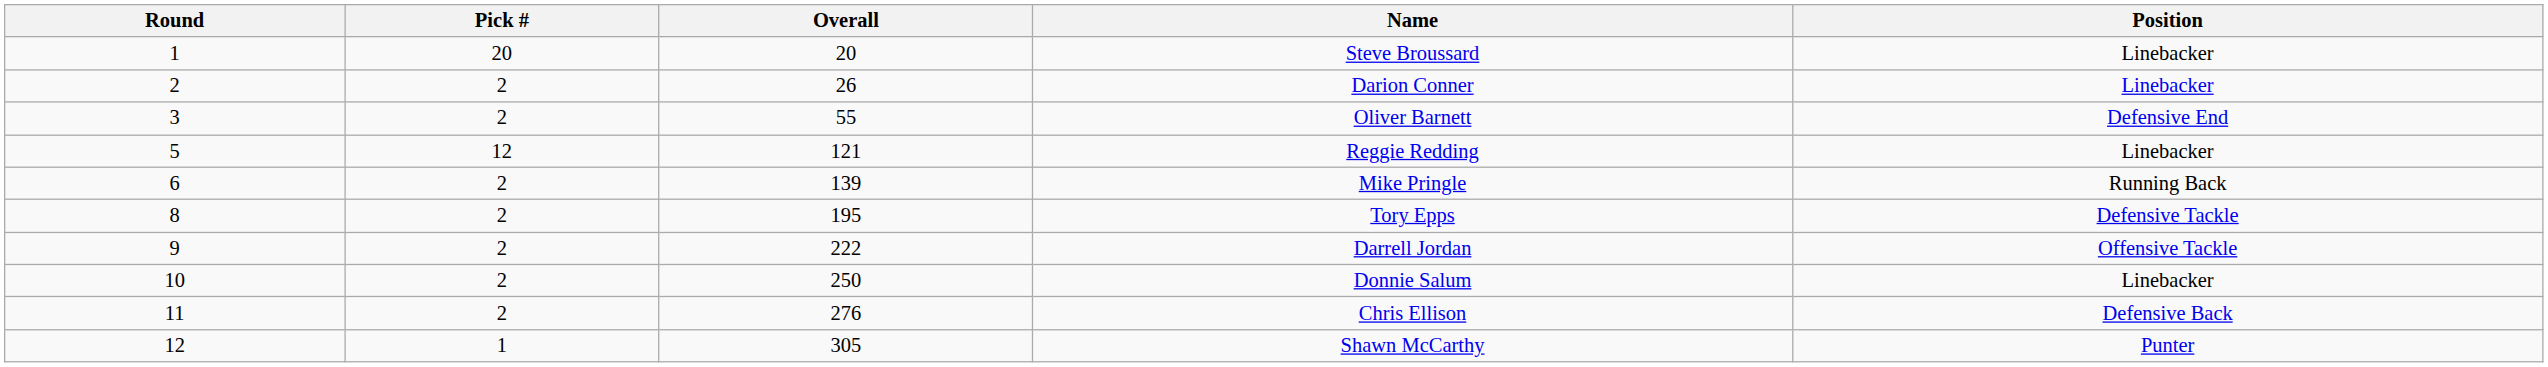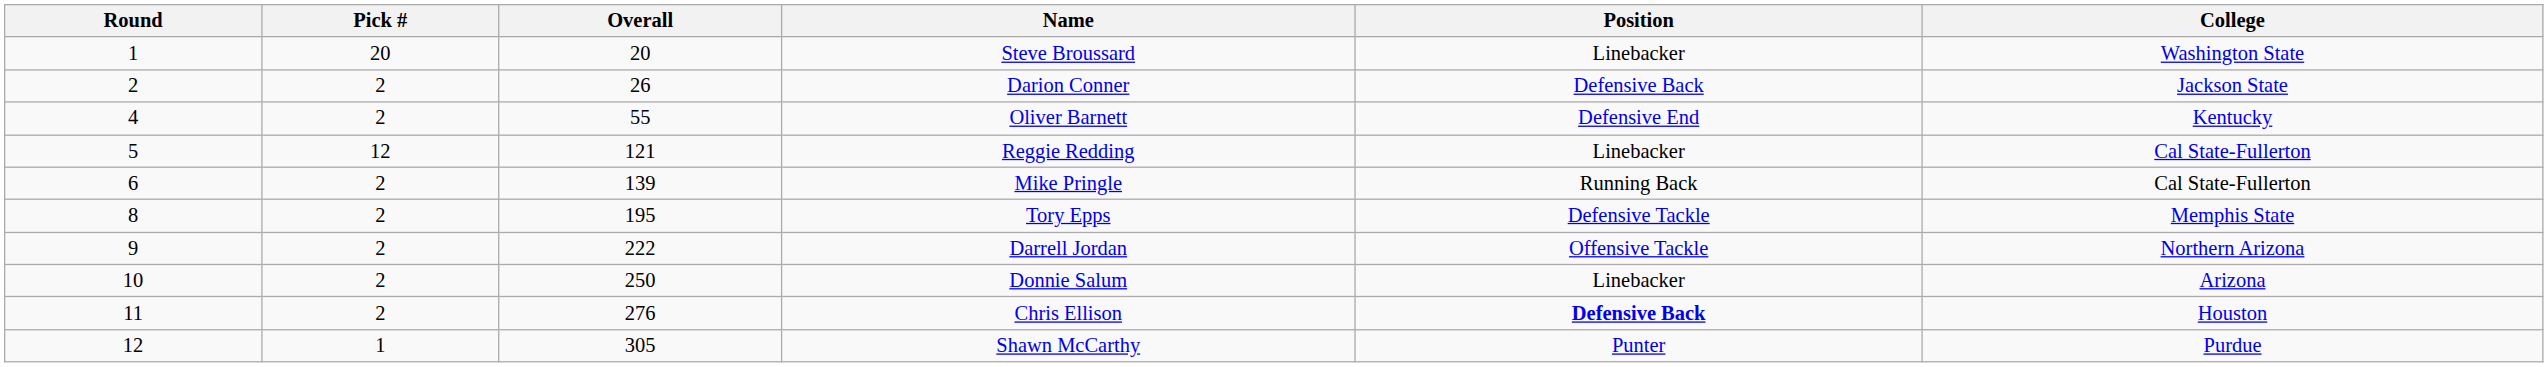+ column: College | Washington State | Jackson State | Kentucky | Cal State-Fullerton | Cal State-Fullerton | Memphis State | Northern Arizona | Arizona | Houston | Purdue
Darion Conner | Position: Linebacker -> Defensive Back
Oliver Barnett | Round: 3 -> 4
Chris Ellison | Position: normal -> bold
